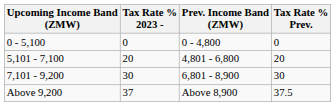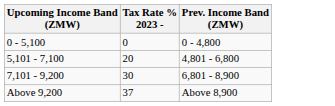- column: Tax Rate % Prev. | 0 | 20 | 30 | 37.5
